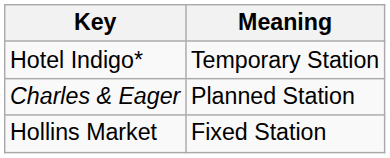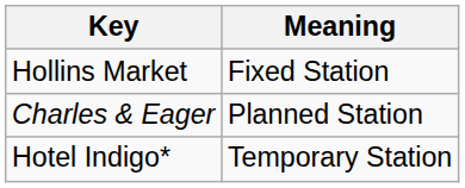rows swapped: Hollins Market <-> Hotel Indigo*
